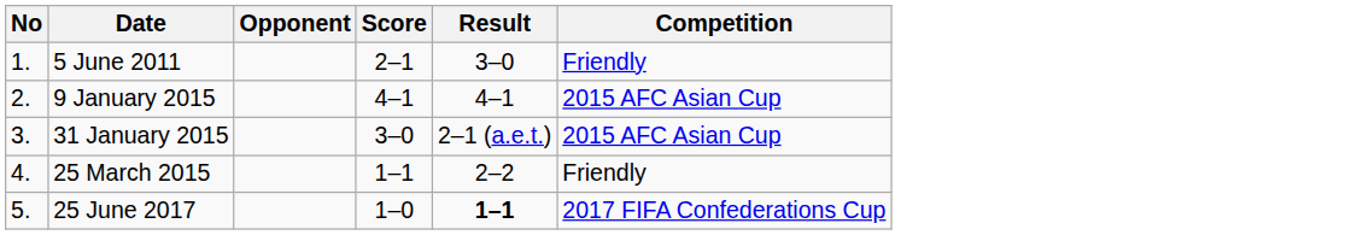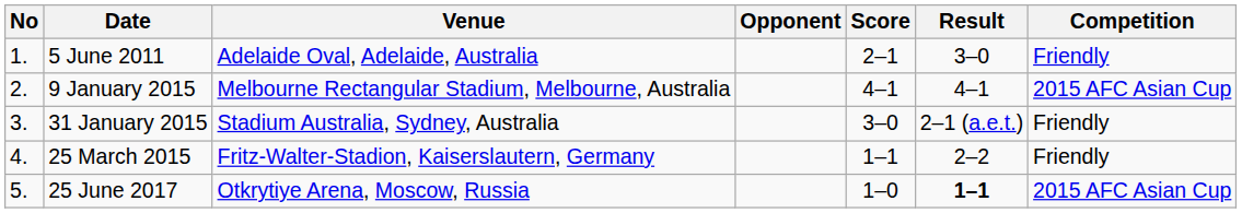+ column: Venue | Adelaide Oval, Adelaide, Australia | Melbourne Rectangular Stadium, Melbourne, Australia | Stadium Australia, Sydney, Australia | Fritz-Walter-Stadion, Kaiserslautern, Germany | Otkrytiye Arena, Moscow, Russia
31 January 2015 | Competition: 2015 AFC Asian Cup -> Friendly
25 June 2017 | Competition: 2017 FIFA Confederations Cup -> 2015 AFC Asian Cup
